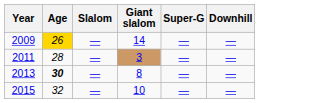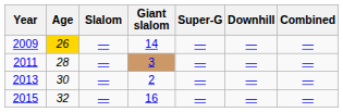+ column: Combined | — | — | — | —
2013 | Age: bold -> normal
2013 | Giant slalom: 8 -> 2
2015 | Giant slalom: 10 -> 16
